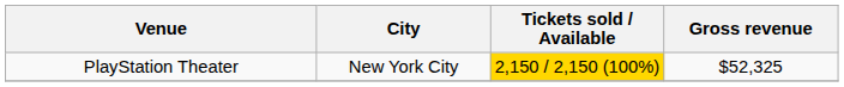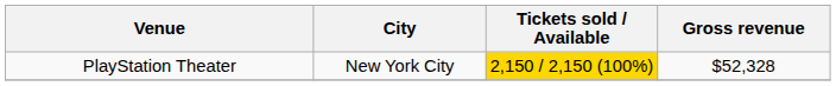PlayStation Theater | Gross revenue: $52,325 -> $52,328
